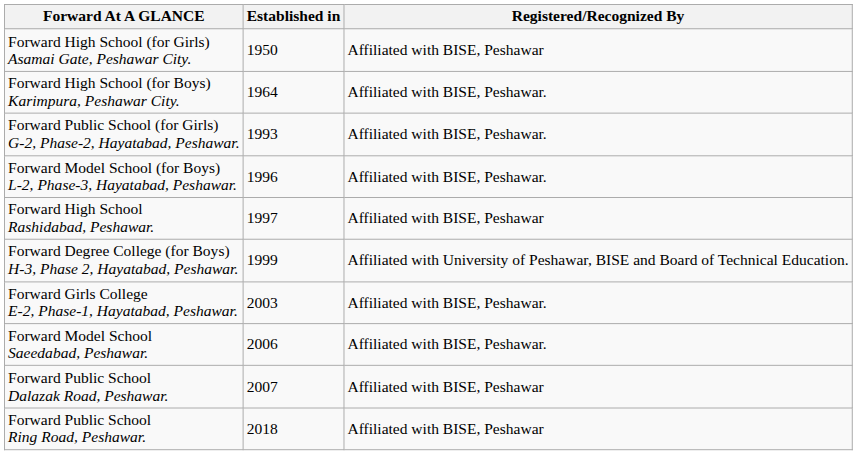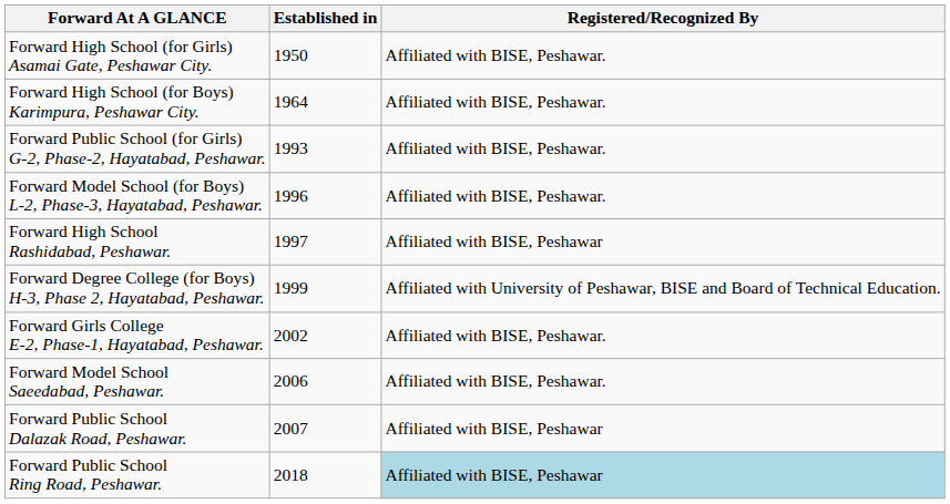Forward High School (for Girls) Asamai Gate, Peshawar City. | Registered/Recognized By: Affiliated with BISE, Peshawar -> Affiliated with BISE, Peshawar.
Forward Girls College E-2, Phase-1, Hayatabad, Peshawar. | Established in: 2003 -> 2002
Forward Public School Ring Road, Peshawar. | Registered/Recognized By: no background -> lightblue background
